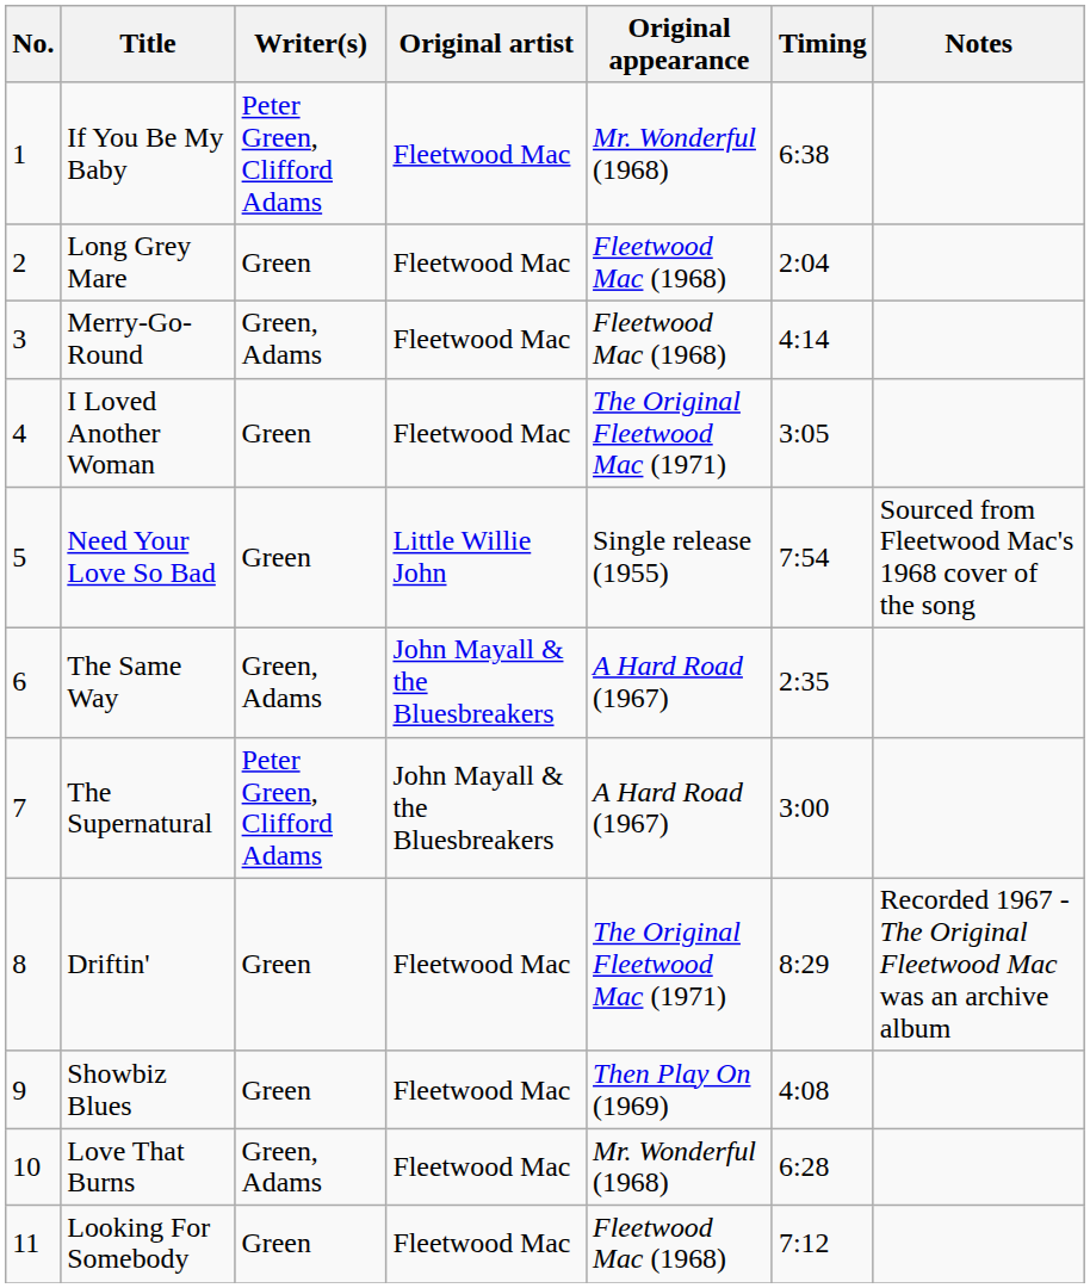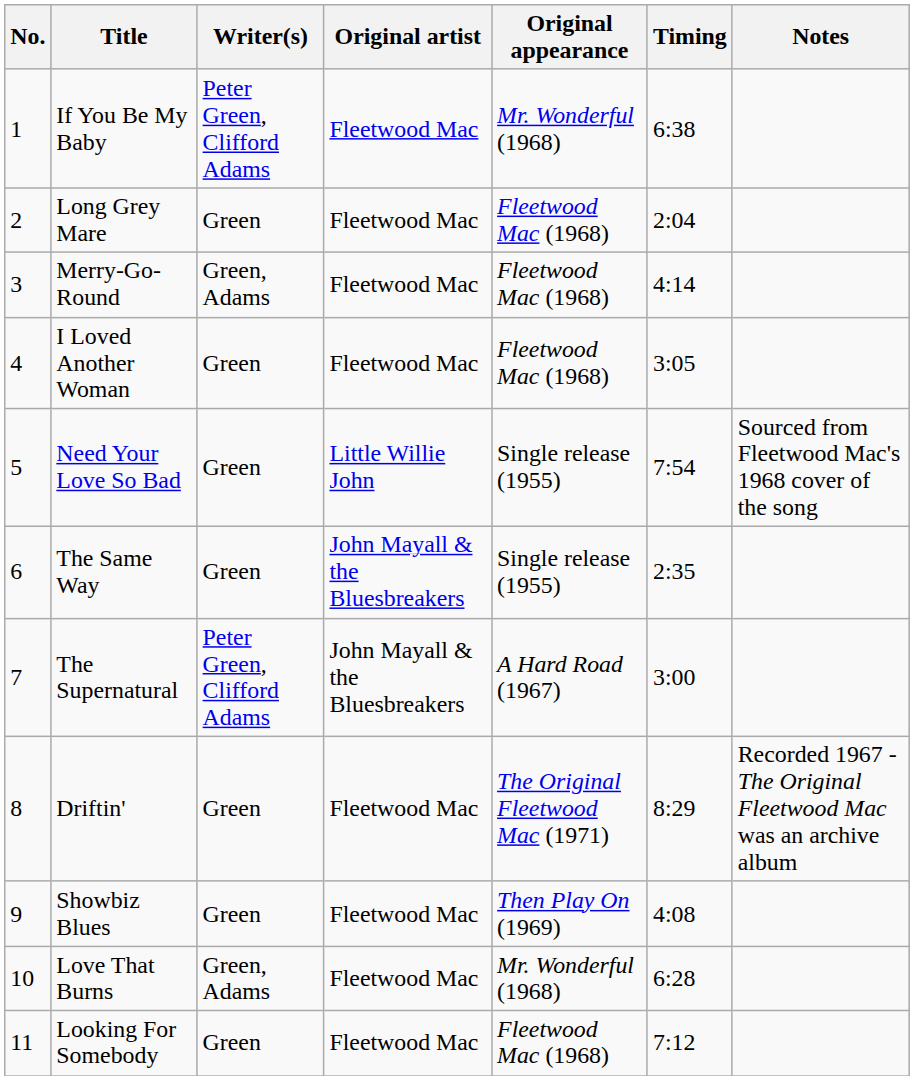I Loved Another Woman | Original appearance: The Original Fleetwood Mac (1971) -> Fleetwood Mac (1968)
The Same Way | Writer(s): Green, Adams -> Green
The Same Way | Original appearance: A Hard Road (1967) -> Single release (1955)
